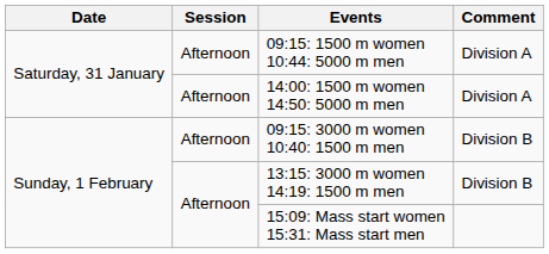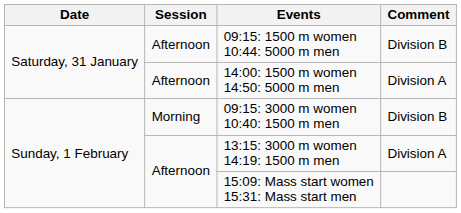09:15: 1500 m women 10:44: 5000 m men | Comment: Division A -> Division B
09:15: 3000 m women 10:40: 1500 m men | Session: Afternoon -> Morning
13:15: 3000 m women 14:19: 1500 m men | Comment: Division B -> Division A
